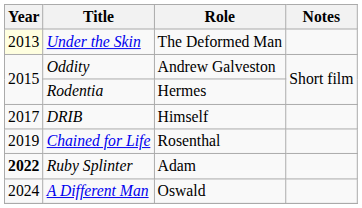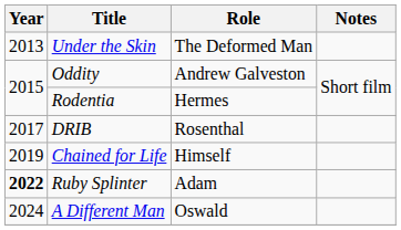Under the Skin | Year: lightyellow background -> no background
DRIB | Role: Himself -> Rosenthal
Chained for Life | Role: Rosenthal -> Himself
